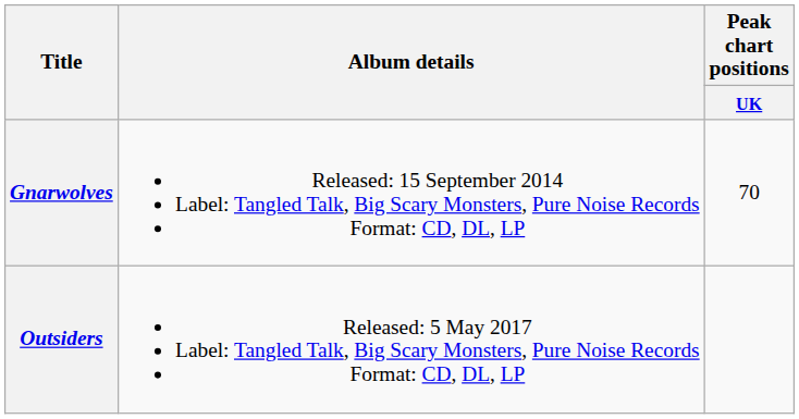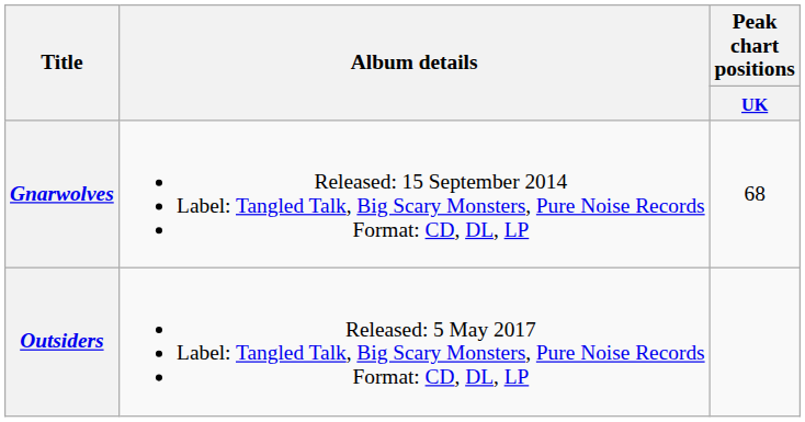Gnarwolves | Peak chart positions / UK: 70 -> 68
